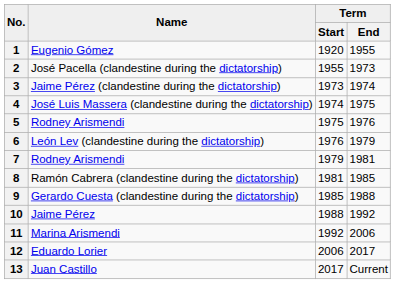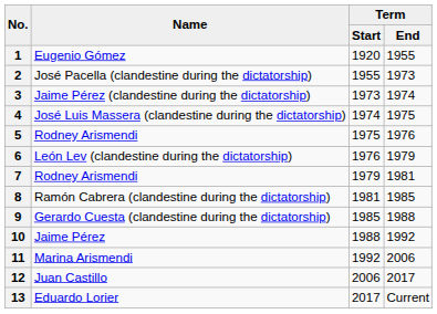12 | Name: Eduardo Lorier -> Juan Castillo
13 | Name: Juan Castillo -> Eduardo Lorier
